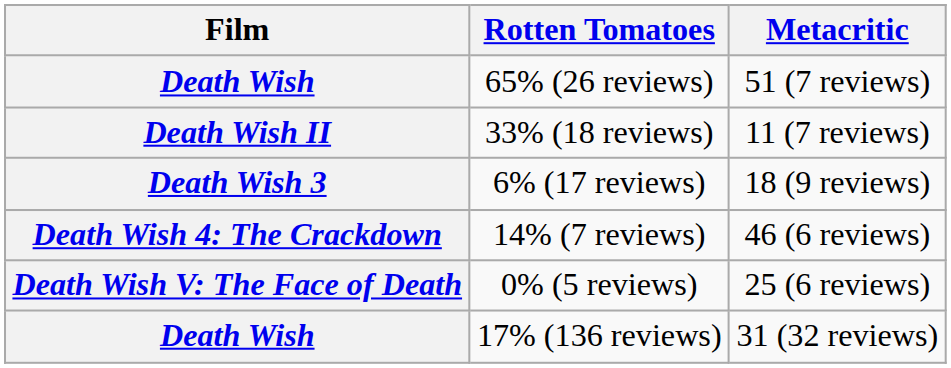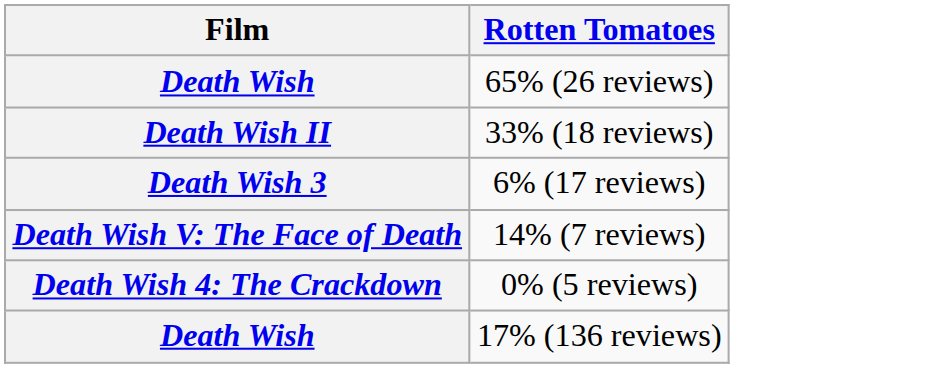- column: Metacritic | 51 (7 reviews) | 11 (7 reviews) | 18 (9 reviews) | 46 (6 reviews) | 25 (6 reviews) | 31 (32 reviews)
14% (7 reviews) | Film: Death Wish 4: The Crackdown -> Death Wish V: The Face of Death
0% (5 reviews) | Film: Death Wish V: The Face of Death -> Death Wish 4: The Crackdown
